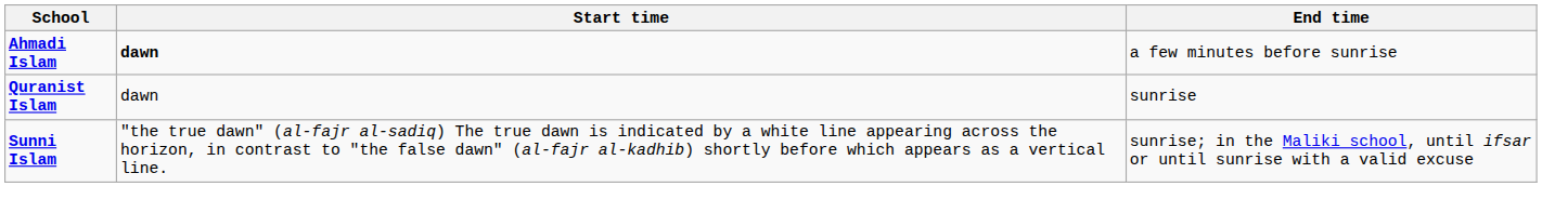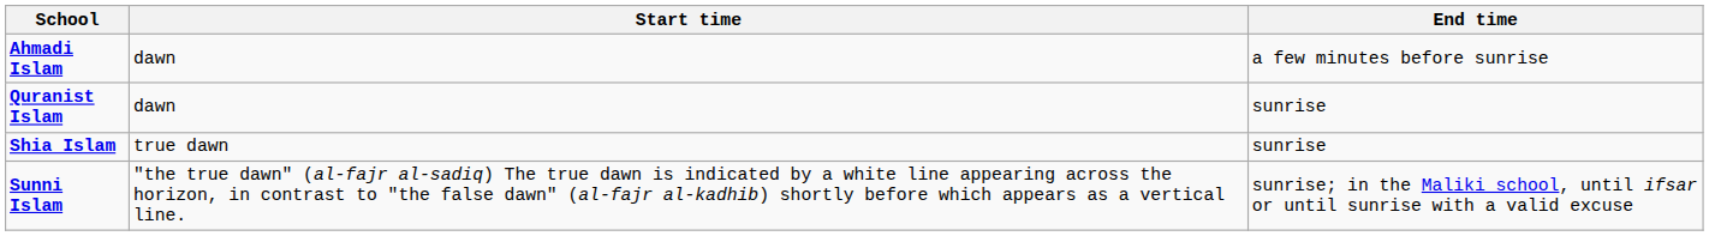Ahmadi Islam | Start time: bold -> normal
+ row: Shia Islam | true dawn | sunrise
